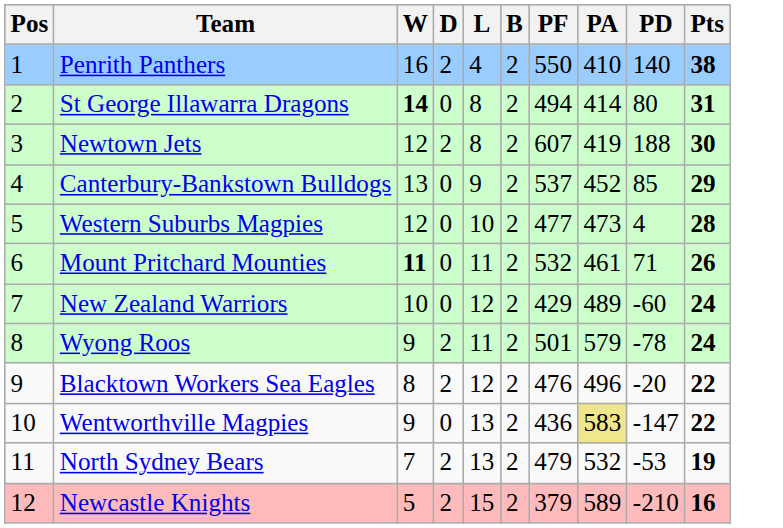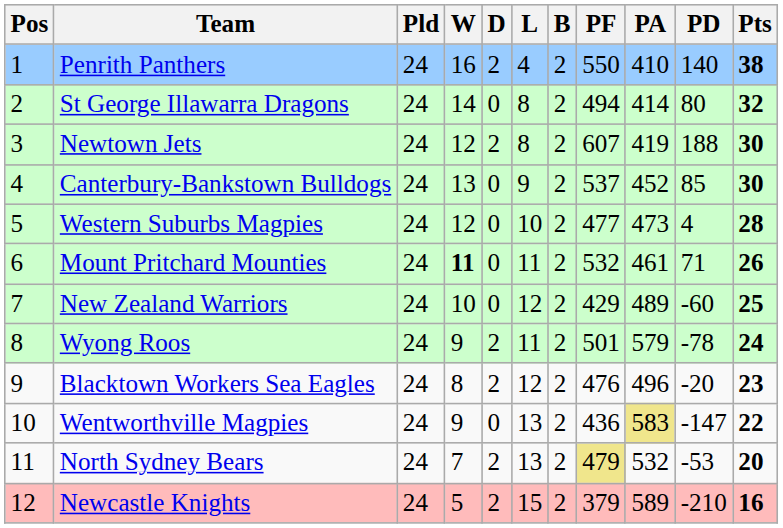+ column: Pld | 24 | 24 | 24 | 24 | 24 | 24 | 24 | 24 | 24 | 24 | 24 | 24
St George Illawarra Dragons | W: bold -> normal
St George Illawarra Dragons | Pts: 31 -> 32
Canterbury-Bankstown Bulldogs | Pts: 29 -> 30
New Zealand Warriors | Pts: 24 -> 25
Blacktown Workers Sea Eagles | Pts: 22 -> 23
North Sydney Bears | PF: no background -> khaki background
North Sydney Bears | Pts: 19 -> 20
